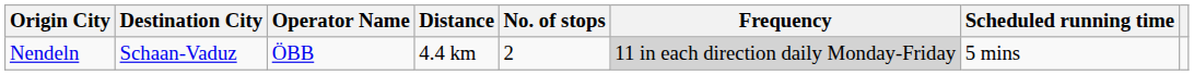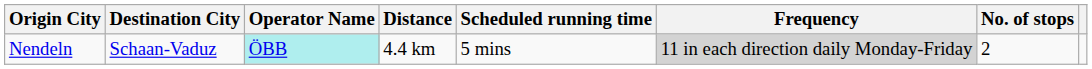columns swapped: No. of stops <-> Scheduled running time
Nendeln | Operator Name: no background -> paleturquoise background
